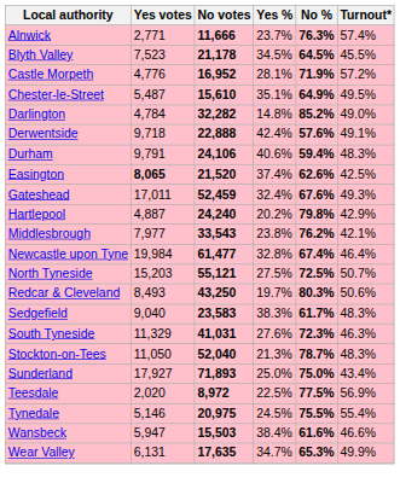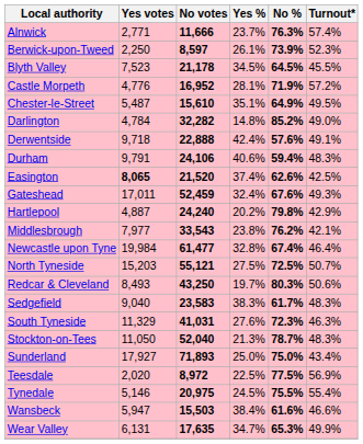+ row: Berwick-upon-Tweed | 2,250 | 8,597 | 26.1% | 73.9% | 52.3%
